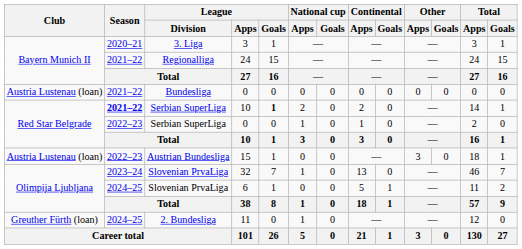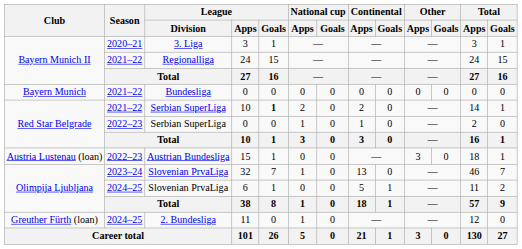Bundesliga / 0 | Club: Austria Lustenau (loan) -> Bayern Munich
Serbian SuperLiga / 10 | Season: bold -> normal
